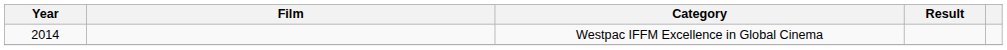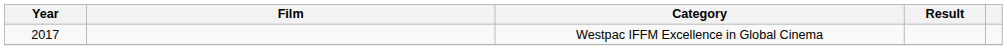Westpac IFFM Excellence in Global Cinema | Year: 2014 -> 2017
